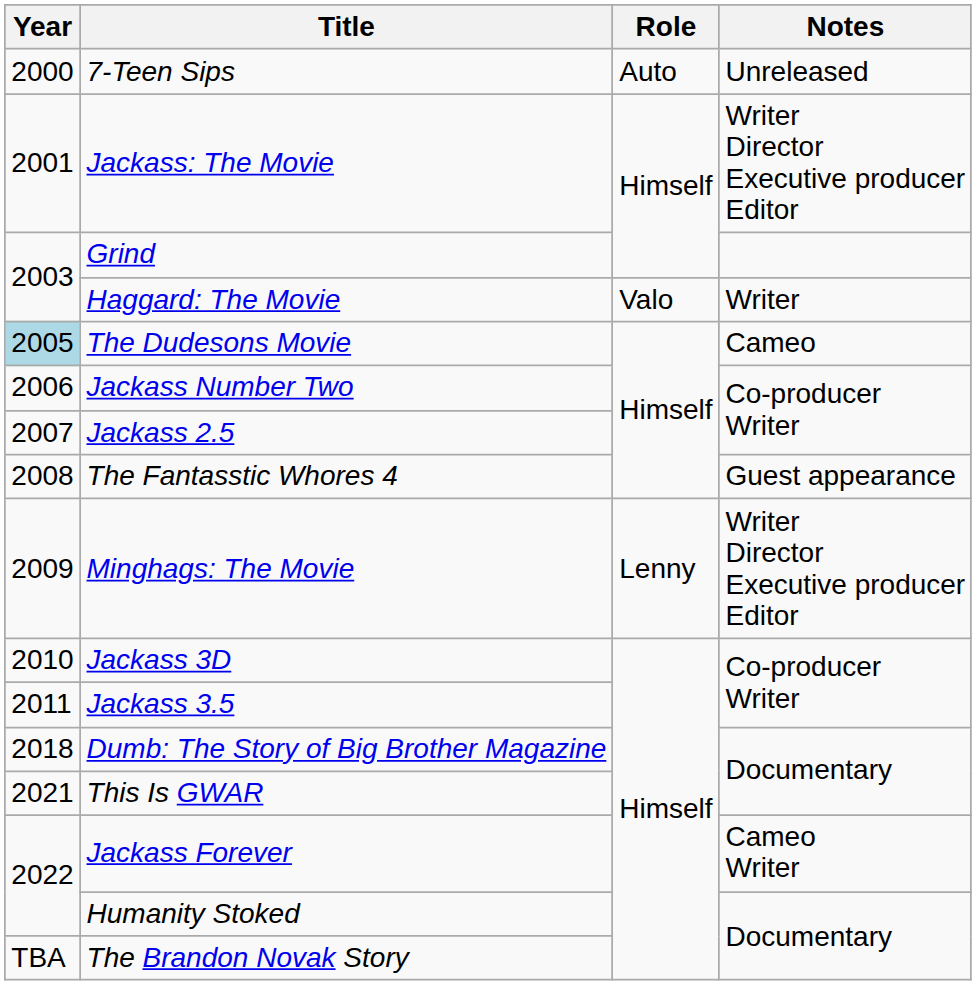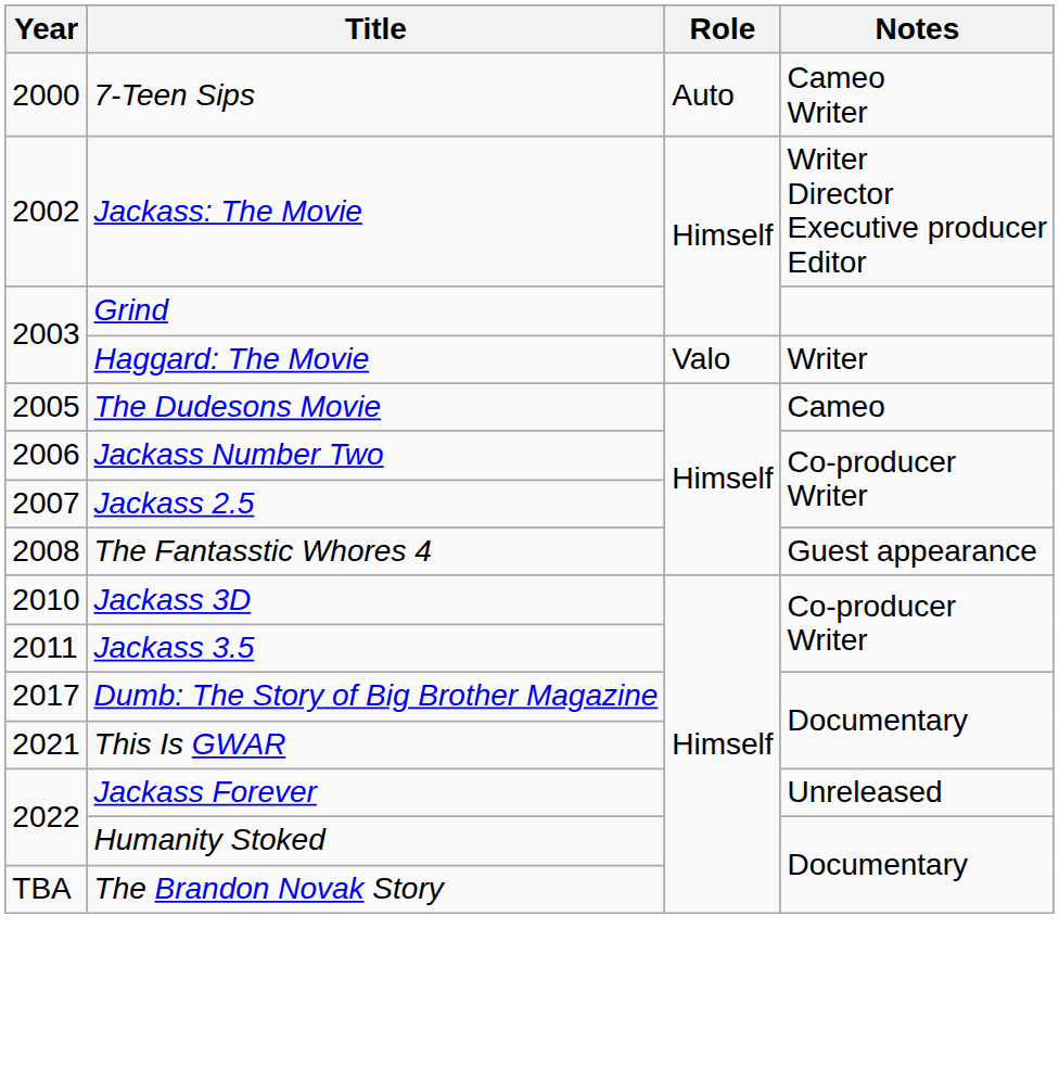7-Teen Sips | Notes: Unreleased -> Cameo Writer
Jackass: The Movie | Year: 2001 -> 2002
The Dudesons Movie | Year: lightblue background -> no background
- row: 2009 | Minghags: The Movie | Lenny | Writer Director Executive producer Editor
Dumb: The Story of Big Brother Magazine | Year: 2018 -> 2017
Jackass Forever | Notes: Cameo Writer -> Unreleased
